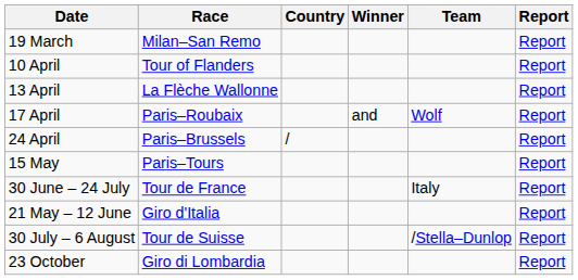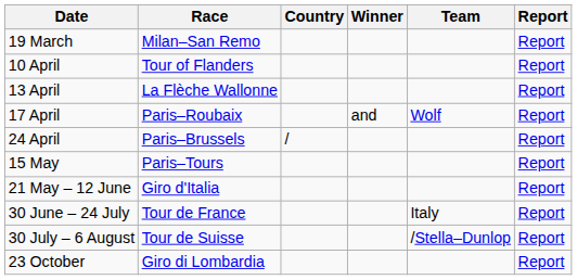rows swapped: 21 May – 12 June <-> 30 June – 24 July
